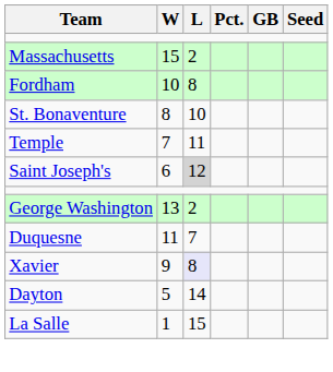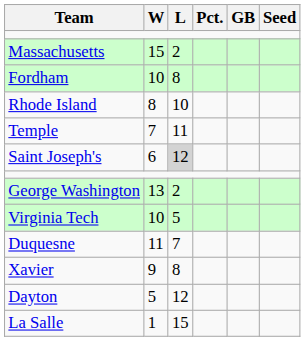+ row: Rhode Island | 8 | 10
- row: St. Bonaventure | 8 | 10
+ row: Virginia Tech | 10 | 5
Xavier | L: lavender background -> no background
Dayton | L: 14 -> 12
